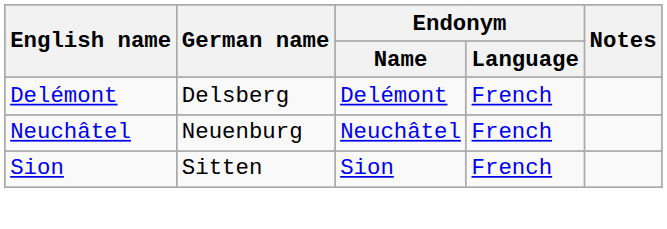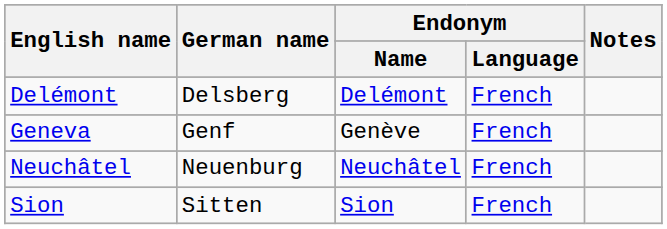+ row: Geneva | Genf | Genève | French
